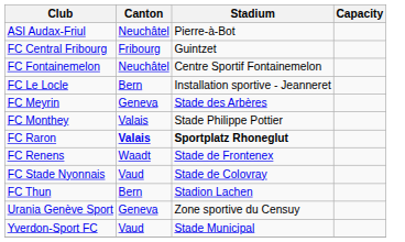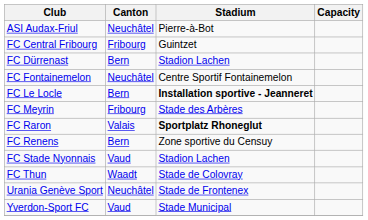+ row: FC Dürrenast | Bern | Stadion Lachen
FC Le Locle | Stadium: normal -> bold
FC Meyrin | Canton: Geneva -> Fribourg
- row: FC Monthey | Valais | Stade Philippe Pottier
FC Raron | Canton: bold -> normal
FC Renens | Canton: Waadt -> Bern
FC Renens | Stadium: Stade de Frontenex -> Zone sportive du Censuy
FC Stade Nyonnais | Stadium: Stade de Colovray -> Stadion Lachen
FC Thun | Canton: Bern -> Waadt
FC Thun | Stadium: Stadion Lachen -> Stade de Colovray
Urania Genève Sport | Canton: Geneva -> Neuchâtel
Urania Genève Sport | Stadium: Zone sportive du Censuy -> Stade de Frontenex
